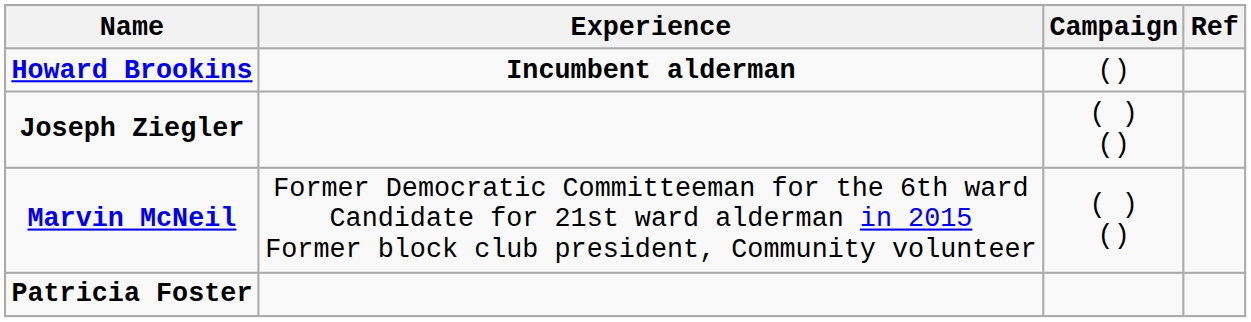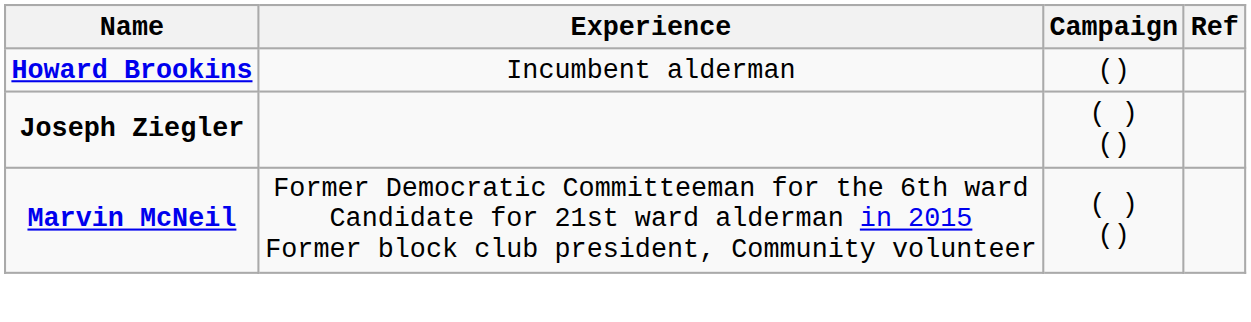Howard Brookins | Experience: bold -> normal
- row: Patricia Foster
